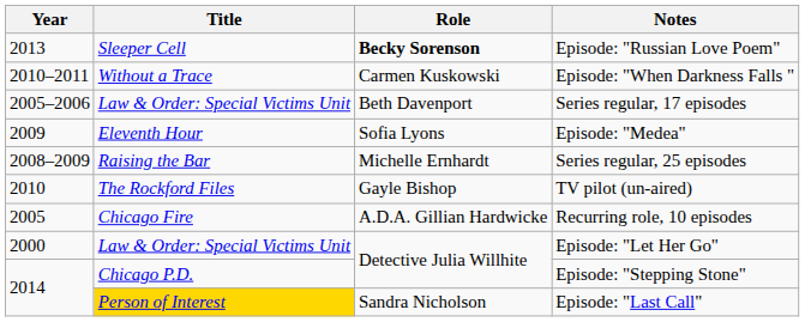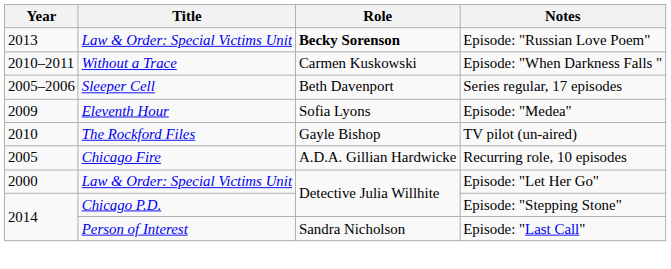Episode: "Russian Love Poem" | Title: Sleeper Cell -> Law & Order: Special Victims Unit
Series regular, 17 episodes | Title: Law & Order: Special Victims Unit -> Sleeper Cell
- row: 2008–2009 | Raising the Bar | Michelle Ernhardt | Series regular, 25 episodes
Episode: "Last Call" | Title: gold background -> no background
